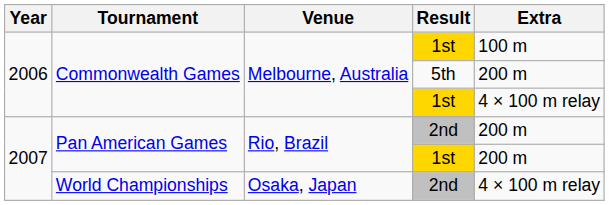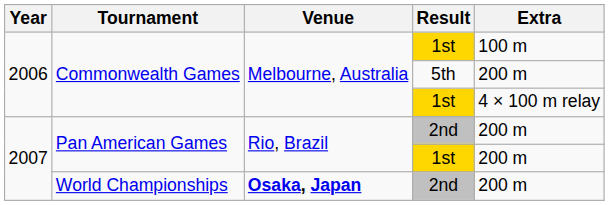World Championships | Venue: normal -> bold
World Championships | Extra: 4 × 100 m relay -> 200 m
